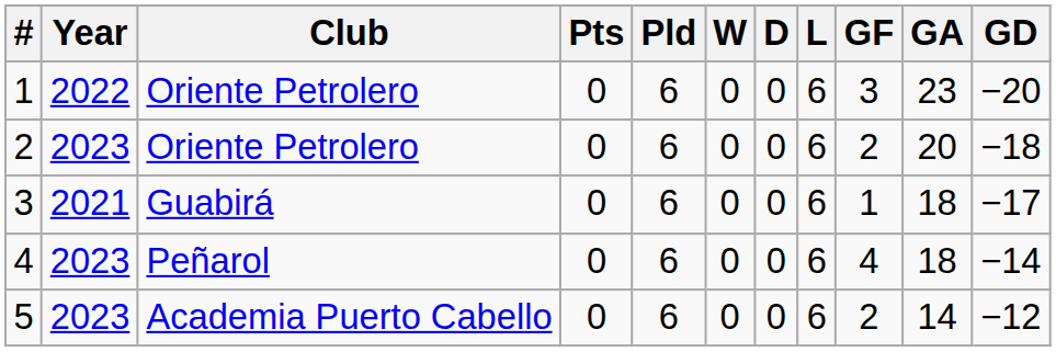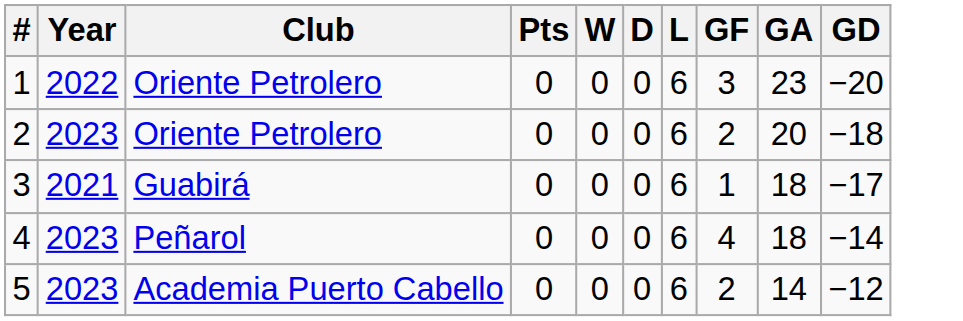- column: Pld | 6 | 6 | 6 | 6 | 6
